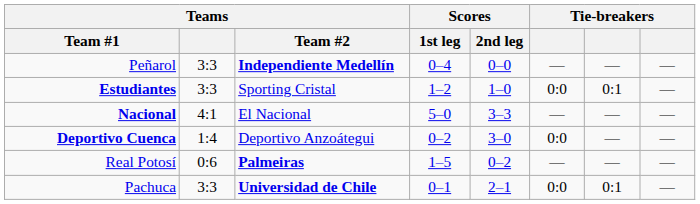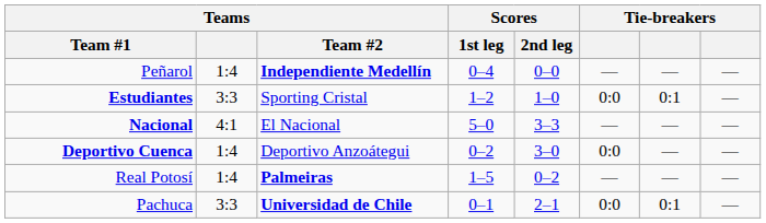Peñarol | Teams: 3:3 -> 1:4
Real Potosí | Teams: 0:6 -> 1:4
